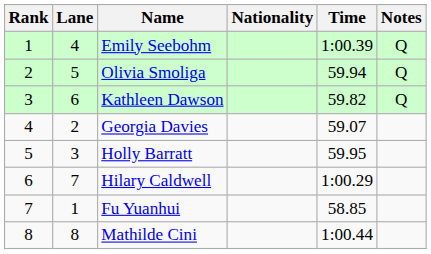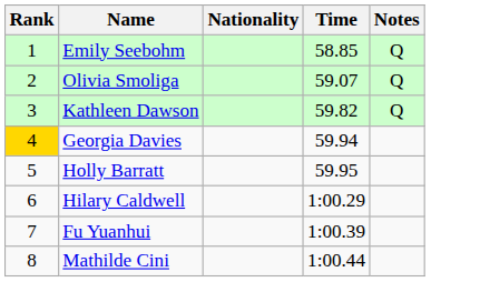- column: Lane | 4 | 5 | 6 | 2 | 3 | 7 | 1 | 8
Emily Seebohm | Time: 1:00.39 -> 58.85
Olivia Smoliga | Time: 59.94 -> 59.07
Georgia Davies | Rank: no background -> gold background
Georgia Davies | Time: 59.07 -> 59.94
Fu Yuanhui | Time: 58.85 -> 1:00.39
